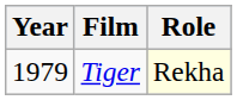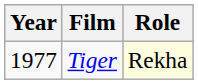Tiger | Year: 1979 -> 1977
